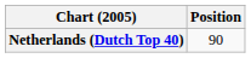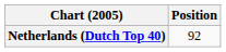Netherlands (Dutch Top 40) | Position: 90 -> 92
